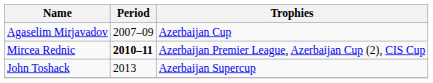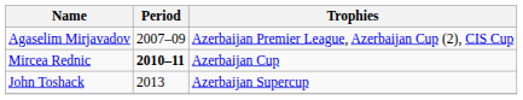Agaselim Mirjavadov | Trophies: Azerbaijan Cup -> Azerbaijan Premier League, Azerbaijan Cup (2), CIS Cup
Mircea Rednic | Trophies: Azerbaijan Premier League, Azerbaijan Cup (2), CIS Cup -> Azerbaijan Cup
